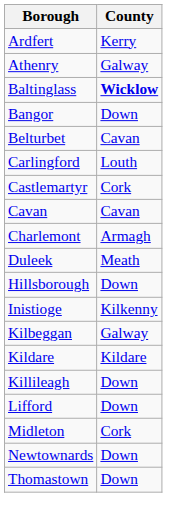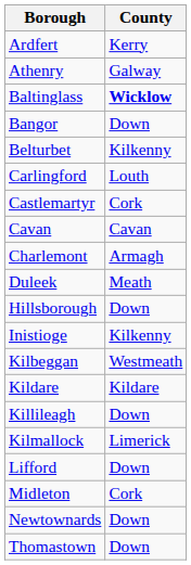Belturbet | County: Cavan -> Kilkenny
Kilbeggan | County: Galway -> Westmeath
+ row: Kilmallock | Limerick
